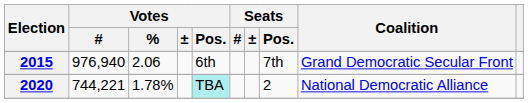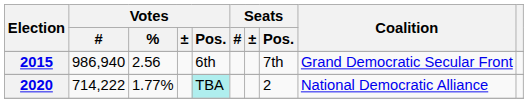2015 | Votes / #: 976,940 -> 986,940
2015 | Votes / %: 2.06 -> 2.56
2020 | Votes / #: 744,221 -> 714,222
2020 | Votes / %: 1.78% -> 1.77%
